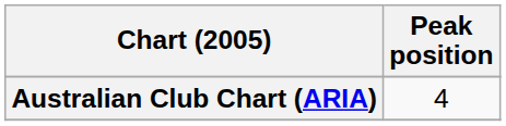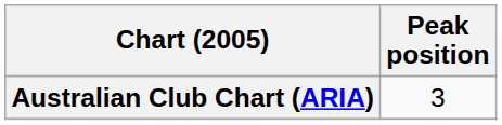Australian Club Chart (ARIA) | Peak position: 4 -> 3
